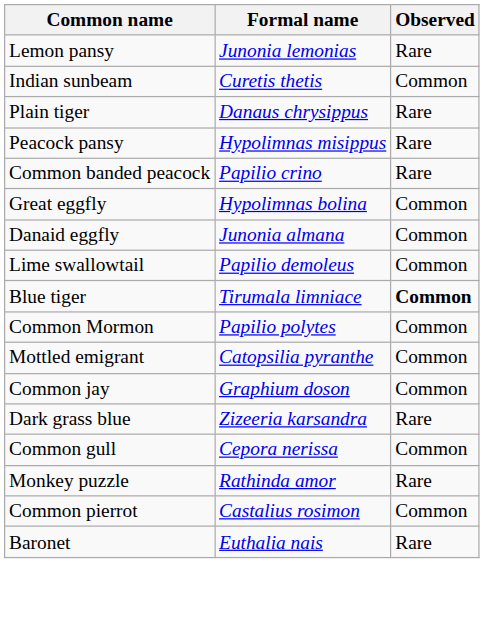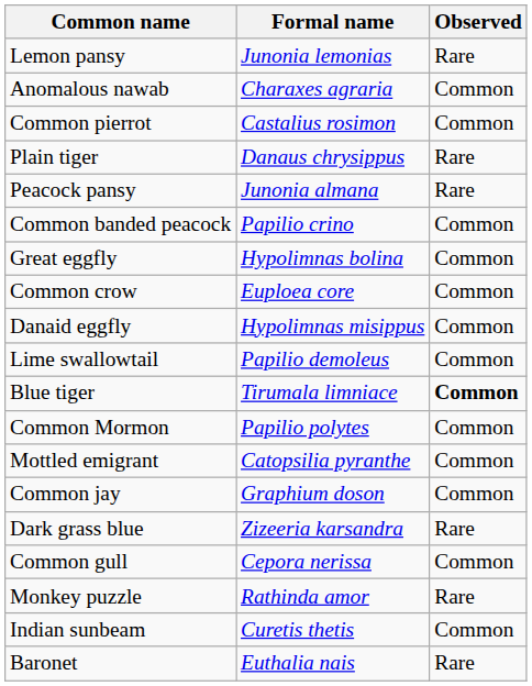+ row: Anomalous nawab | Charaxes agraria | Common
rows swapped: Indian sunbeam <-> Common pierrot
Peacock pansy | Formal name: Hypolimnas misippus -> Junonia almana
Common banded peacock | Observed: Rare -> Common
+ row: Common crow | Euploea core | Common
Danaid eggfly | Formal name: Junonia almana -> Hypolimnas misippus
